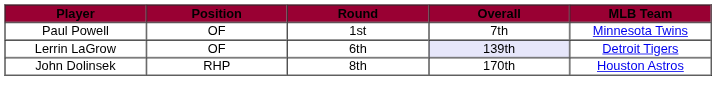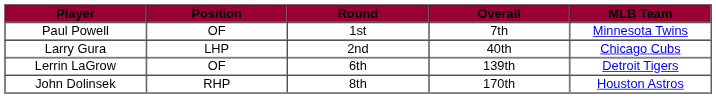+ row: Larry Gura | LHP | 2nd | 40th | Chicago Cubs
Lerrin LaGrow | Overall: lavender background -> no background
